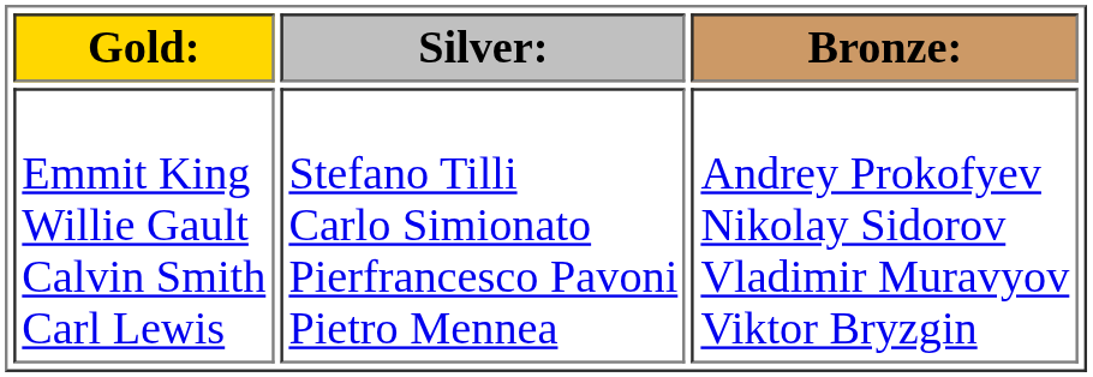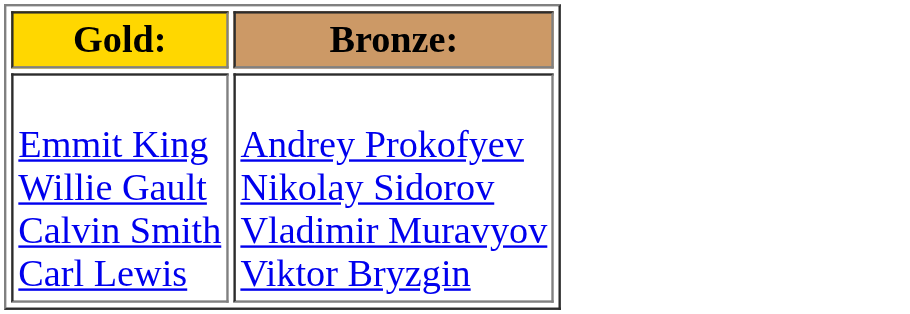- column: Silver: | Stefano Tilli Carlo Simionato Pierfrancesco Pavoni Pietro Mennea
